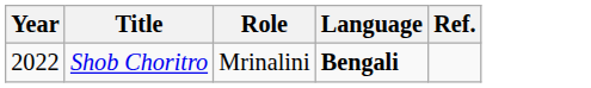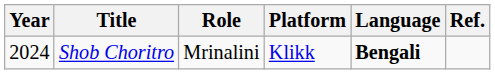+ column: Platform | Klikk
Shob Choritro | Year: 2022 -> 2024
